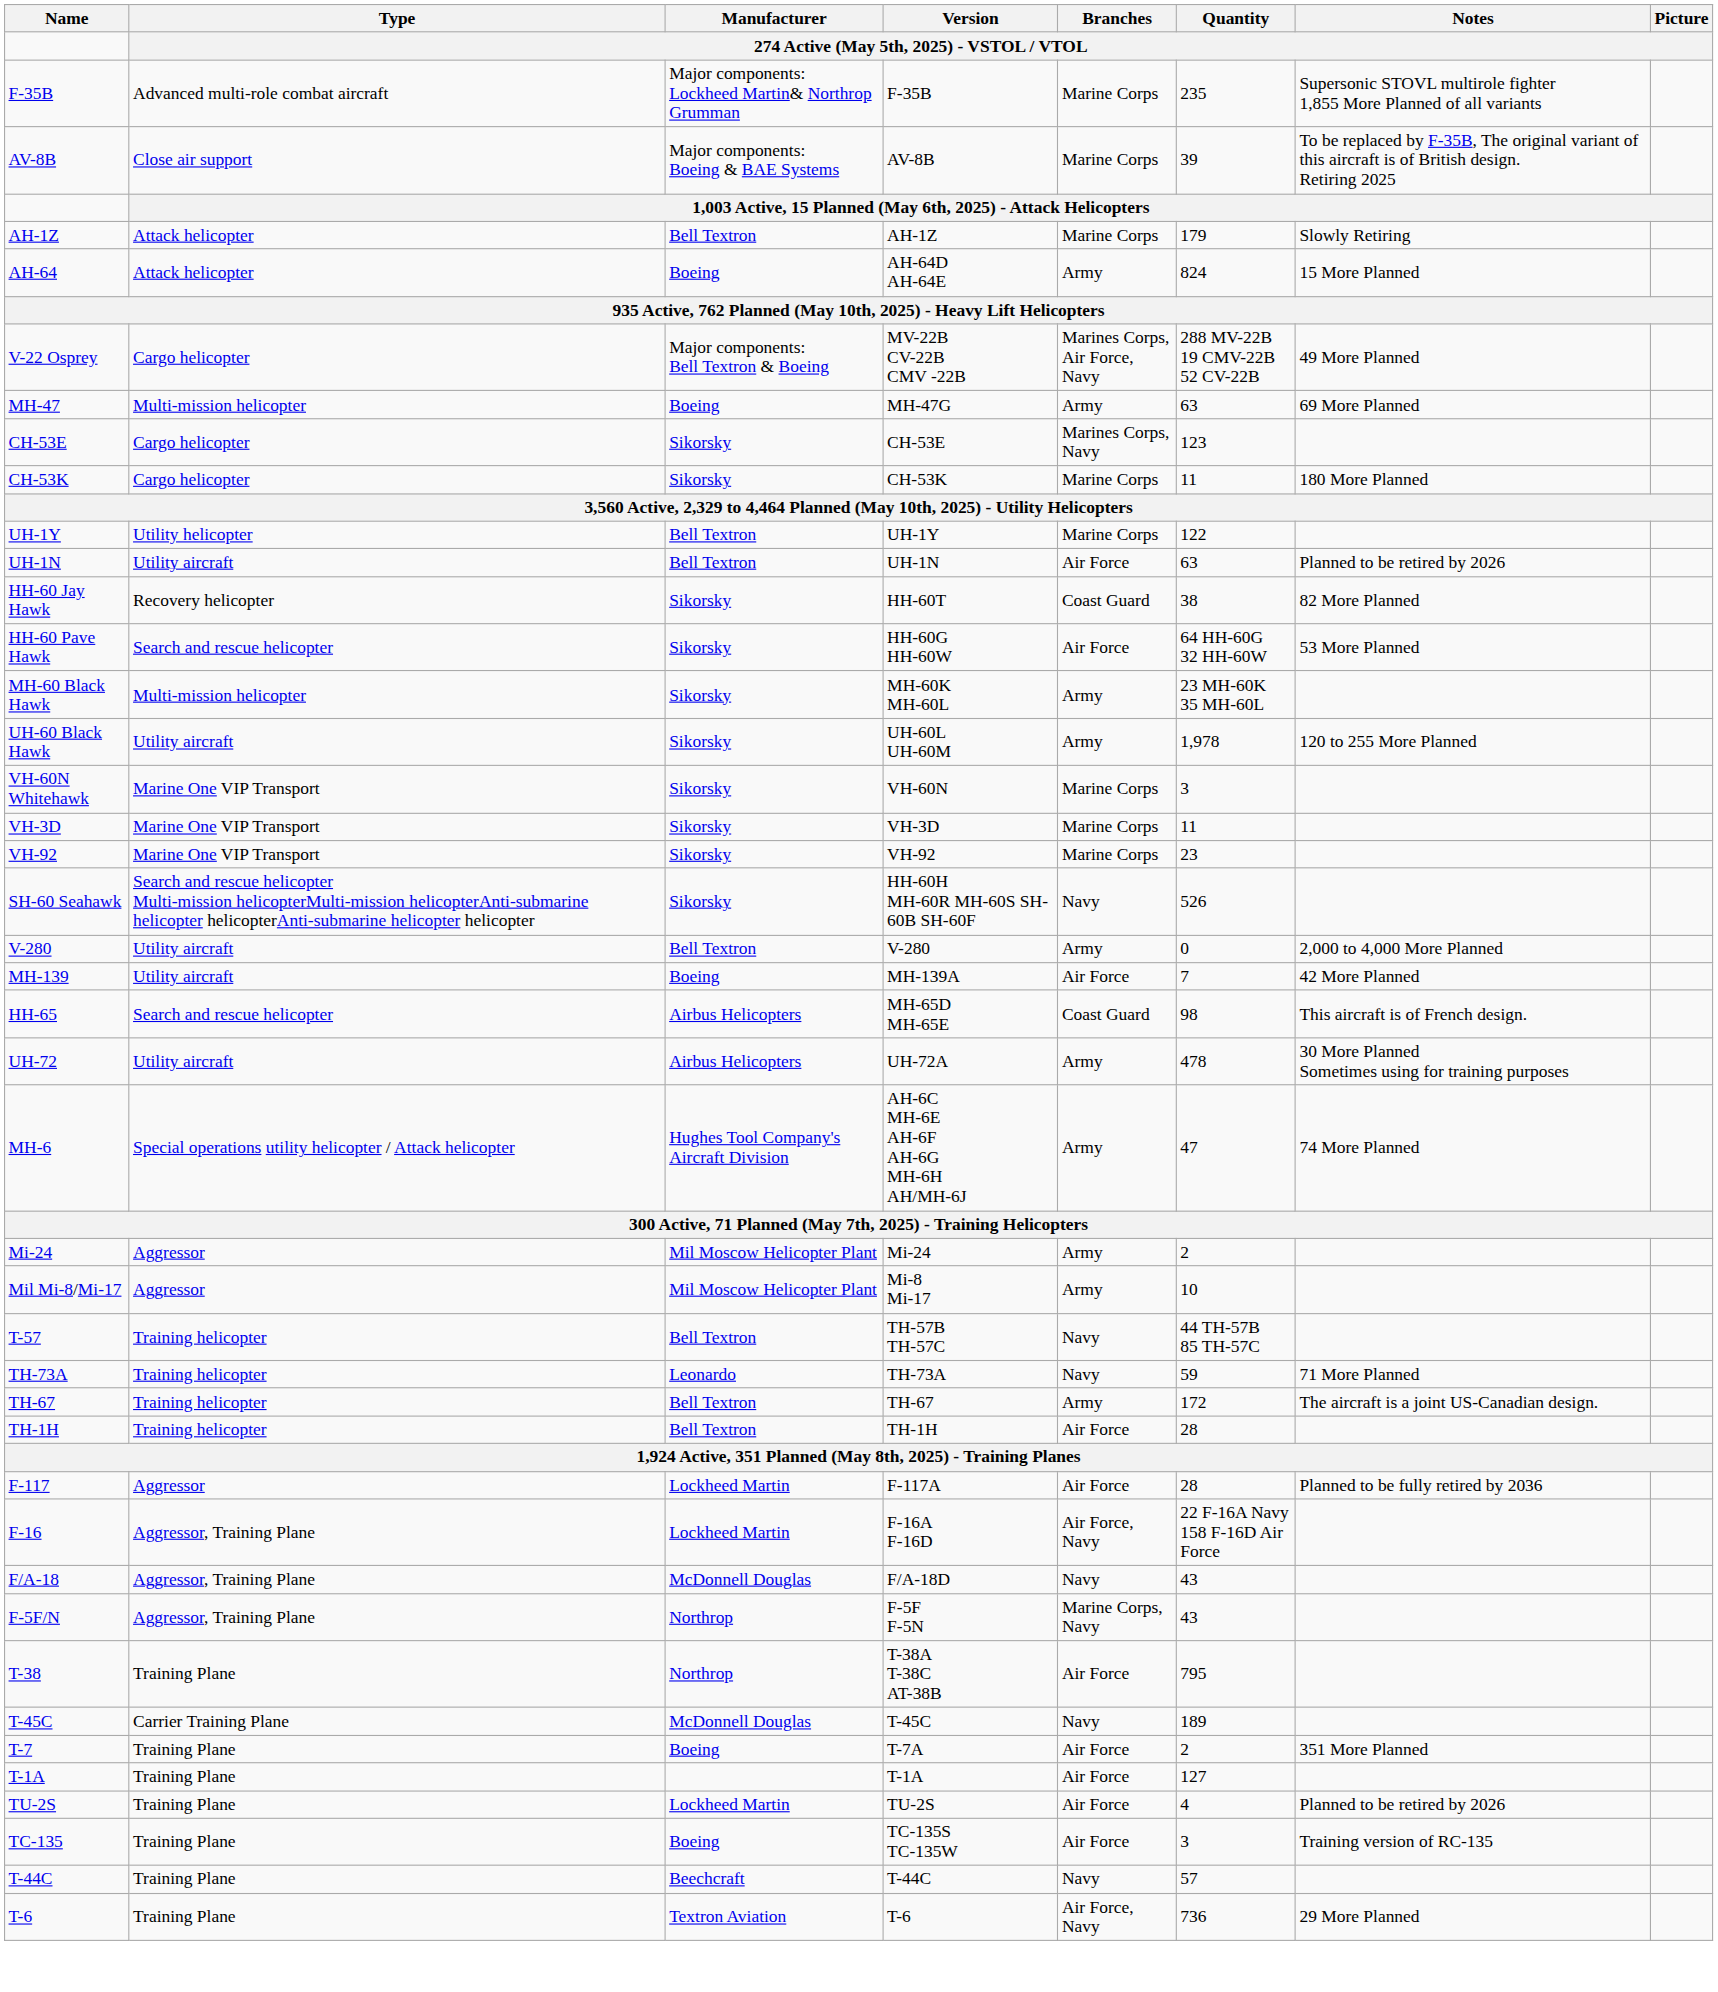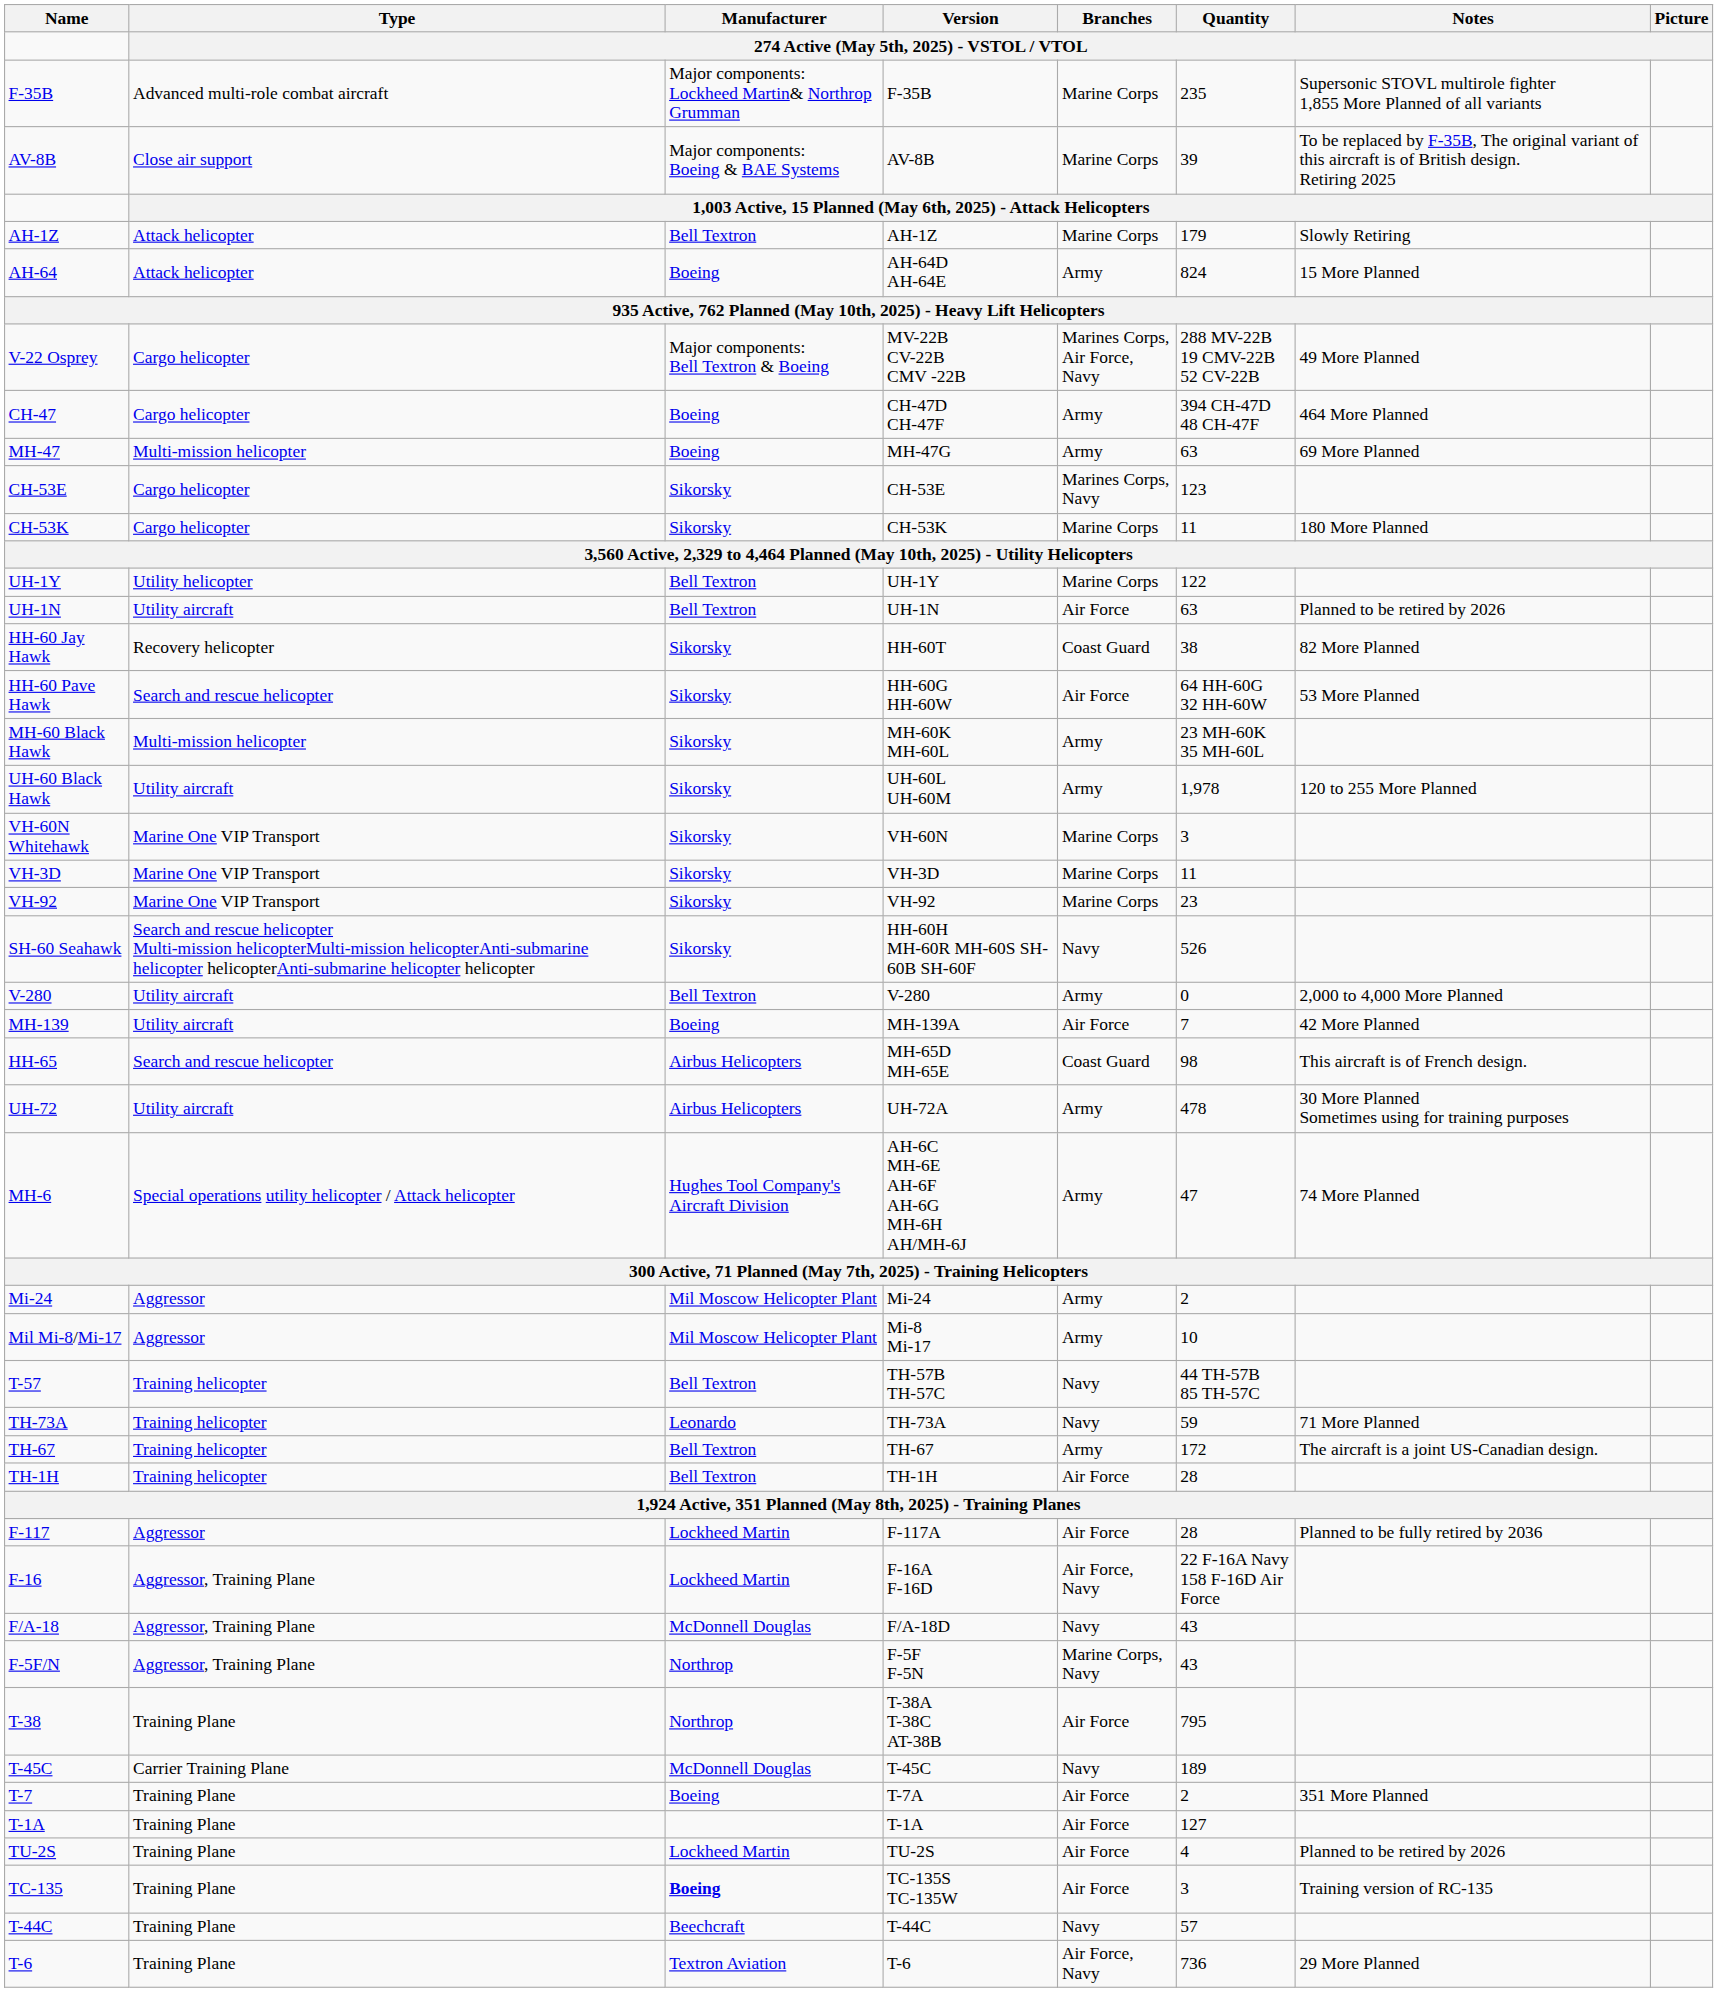+ row: CH-47 | Cargo helicopter | Boeing | CH-47D CH-47F | Army | 394 CH-47D 48 CH-47F | 464 More Planned
TC-135S TC-135W | Manufacturer: normal -> bold
